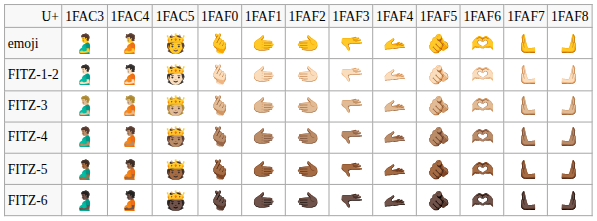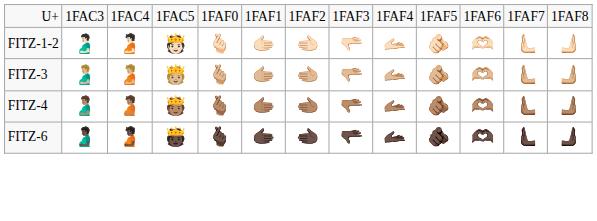- row: emoji | 🫃 | 🫄 | 🫅 | 🫰 | 🫱 | 🫲 | 🫳 | 🫴 | 🫵 | 🫶 | 🫷 | 🫸
- row: FITZ-5 | 🫃🏾 | 🫄🏾 | 🫅🏾 | 🫰🏾 | 🫱🏾 | 🫲🏾 | 🫳🏾 | 🫴🏾 | 🫵🏾 | 🫶🏾 | 🫷🏾 | 🫸🏾
